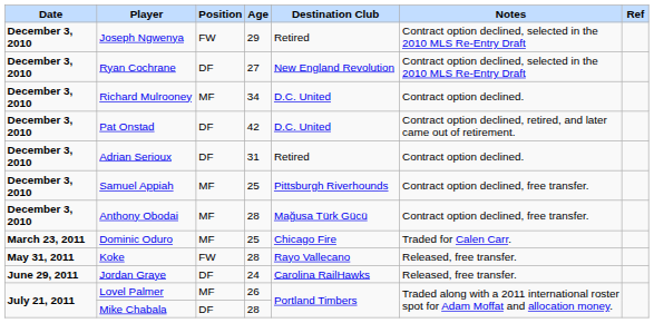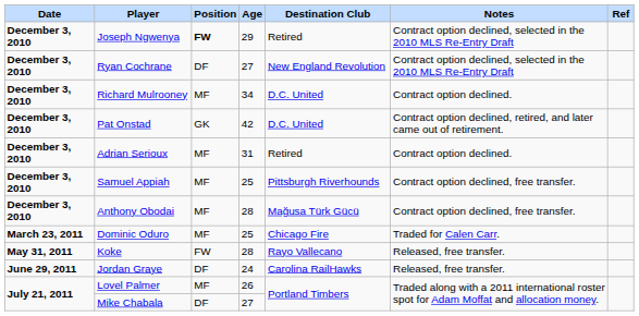Joseph Ngwenya | Position: normal -> bold
Pat Onstad | Position: DF -> GK
Adrian Serioux | Position: DF -> MF
Mike Chabala | Age: 28 -> 27
